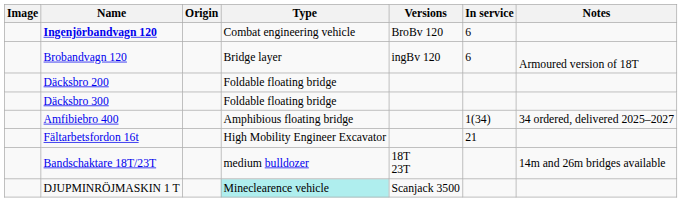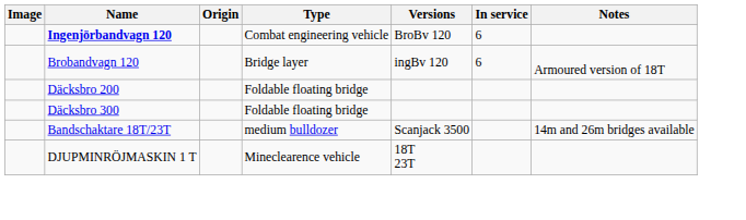- row: Amfibiebro 400 | Amphibious floating bridge | 1(34) | 34 ordered, delivered 2025–2027
- row: Fältarbetsfordon 16t | High Mobility Engineer Excavator | 21
Bandschaktare 18T/23T | Versions: 18T 23T -> Scanjack 3500
DJUPMINRÖJMASKIN 1 T | Type: paleturquoise background -> no background
DJUPMINRÖJMASKIN 1 T | Versions: Scanjack 3500 -> 18T 23T
